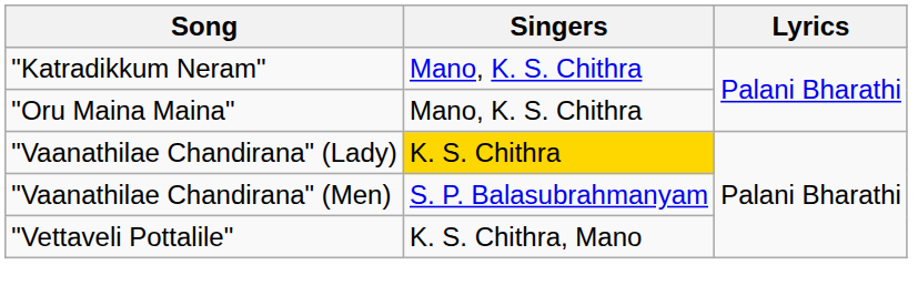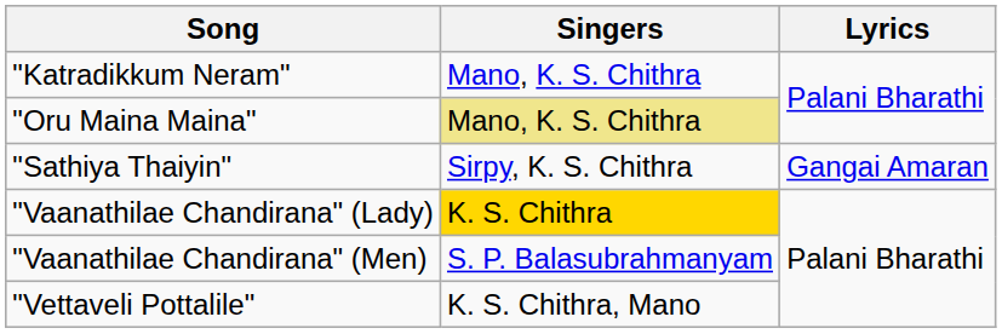"Oru Maina Maina" | Singers: no background -> khaki background
+ row: "Sathiya Thaiyin" | Sirpy, K. S. Chithra | Gangai Amaran
